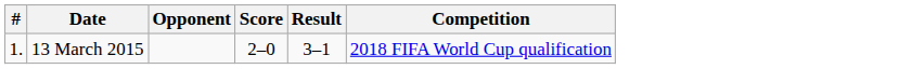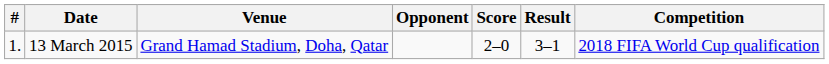+ column: Venue | Grand Hamad Stadium, Doha, Qatar
